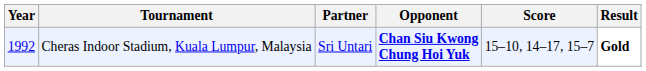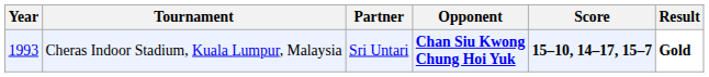Cheras Indoor Stadium, Kuala Lumpur, Malaysia | Year: 1992 -> 1993
Cheras Indoor Stadium, Kuala Lumpur, Malaysia | Score: normal -> bold
